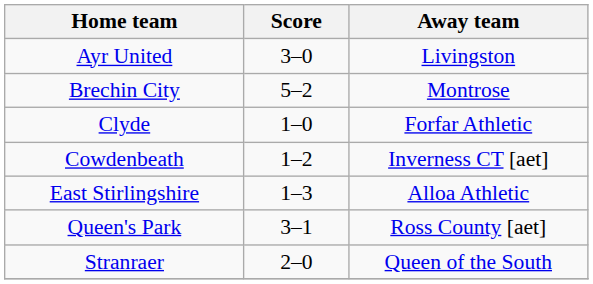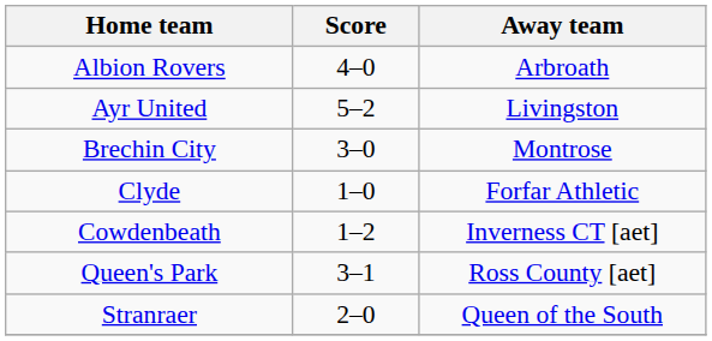+ row: Albion Rovers | 4–0 | Arbroath
Ayr United | Score: 3–0 -> 5–2
Brechin City | Score: 5–2 -> 3–0
- row: East Stirlingshire | 1–3 | Alloa Athletic
